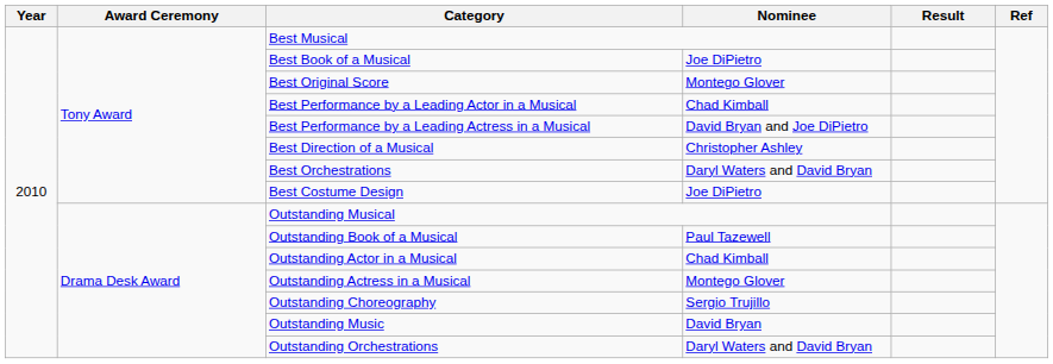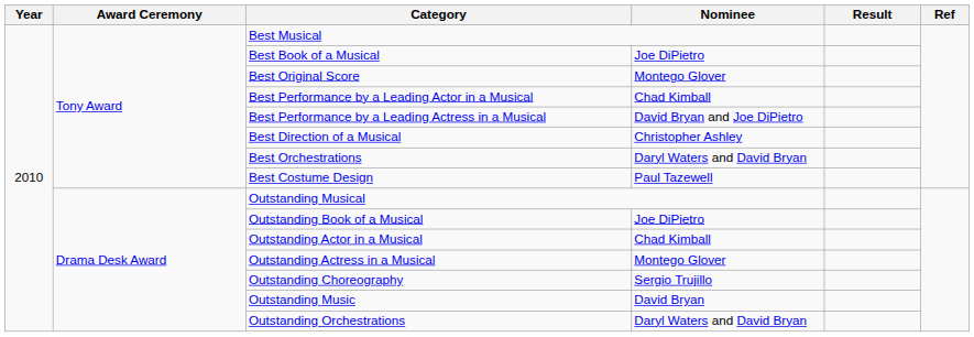Best Costume Design | Nominee: Joe DiPietro -> Paul Tazewell
Outstanding Book of a Musical | Nominee: Paul Tazewell -> Joe DiPietro
